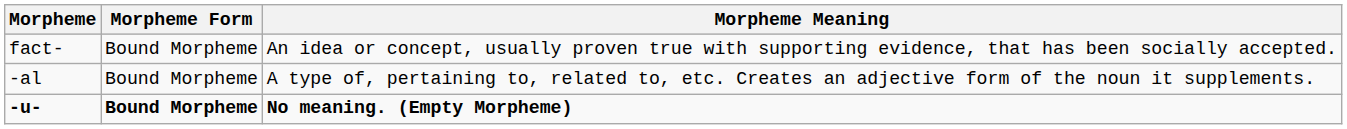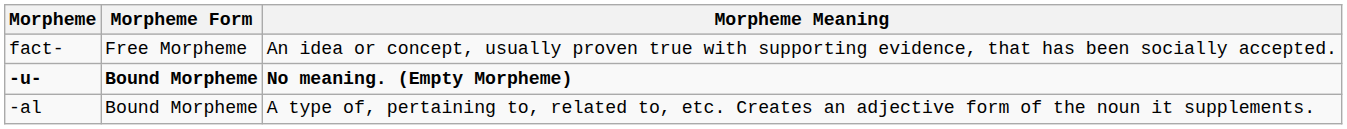fact- | Morpheme Form: Bound Morpheme -> Free Morpheme
rows swapped: -u- <-> -al
